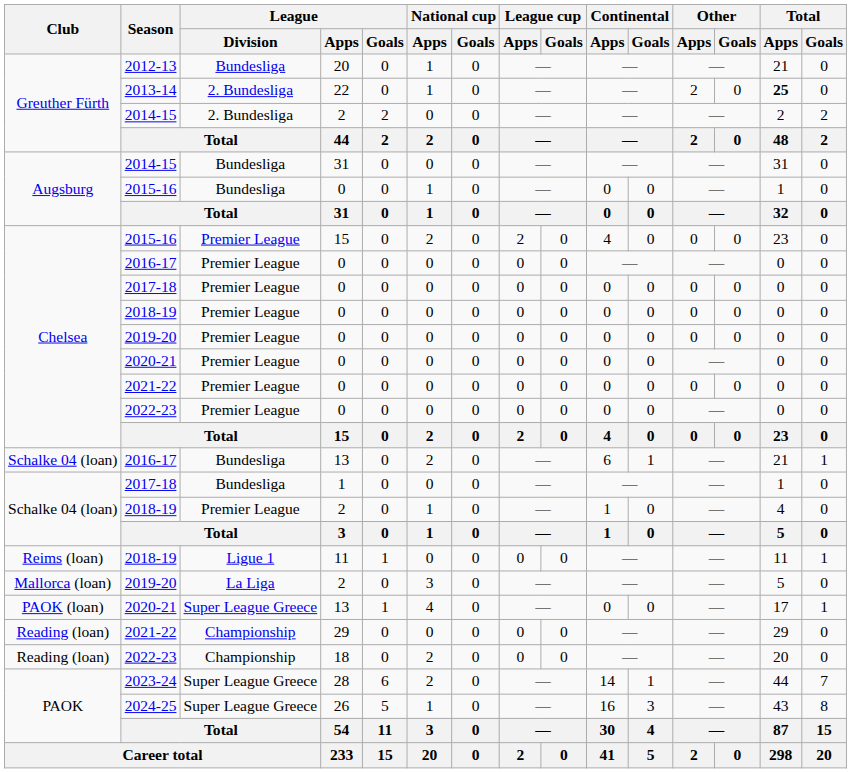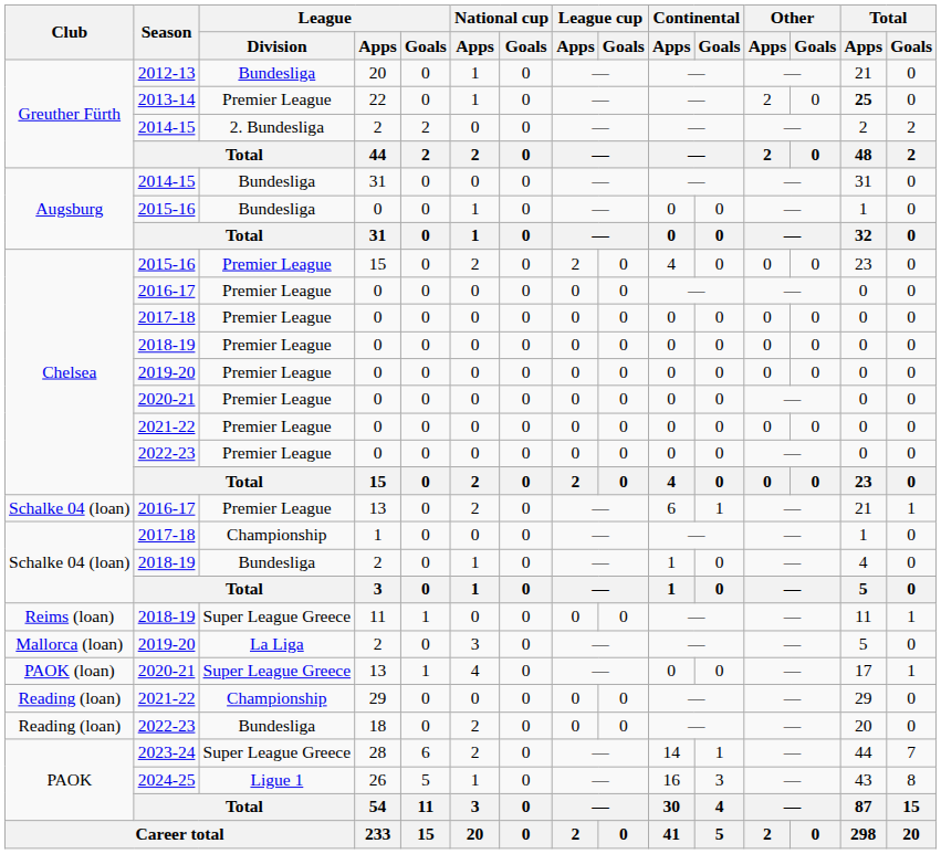2013-14 | League / Division: 2. Bundesliga -> Premier League
2016-17 / 13 | League / Division: Bundesliga -> Premier League
2017-18 / 1 | League / Division: Bundesliga -> Championship
2018-19 / 2 | League / Division: Premier League -> Bundesliga
2018-19 / 11 | League / Division: Ligue 1 -> Super League Greece
2022-23 / 18 | League / Division: Championship -> Bundesliga
2024-25 | League / Division: Super League Greece -> Ligue 1
